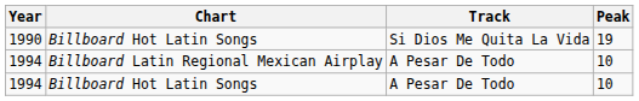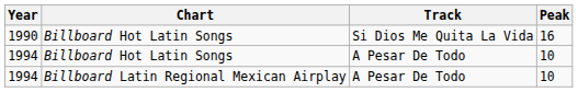Billboard Hot Latin Songs / Si Dios Me Quita La Vida | Peak: 19 -> 16
rows swapped: Billboard Hot Latin Songs / A Pesar De Todo <-> Billboard Latin Regional Mexican Airplay
